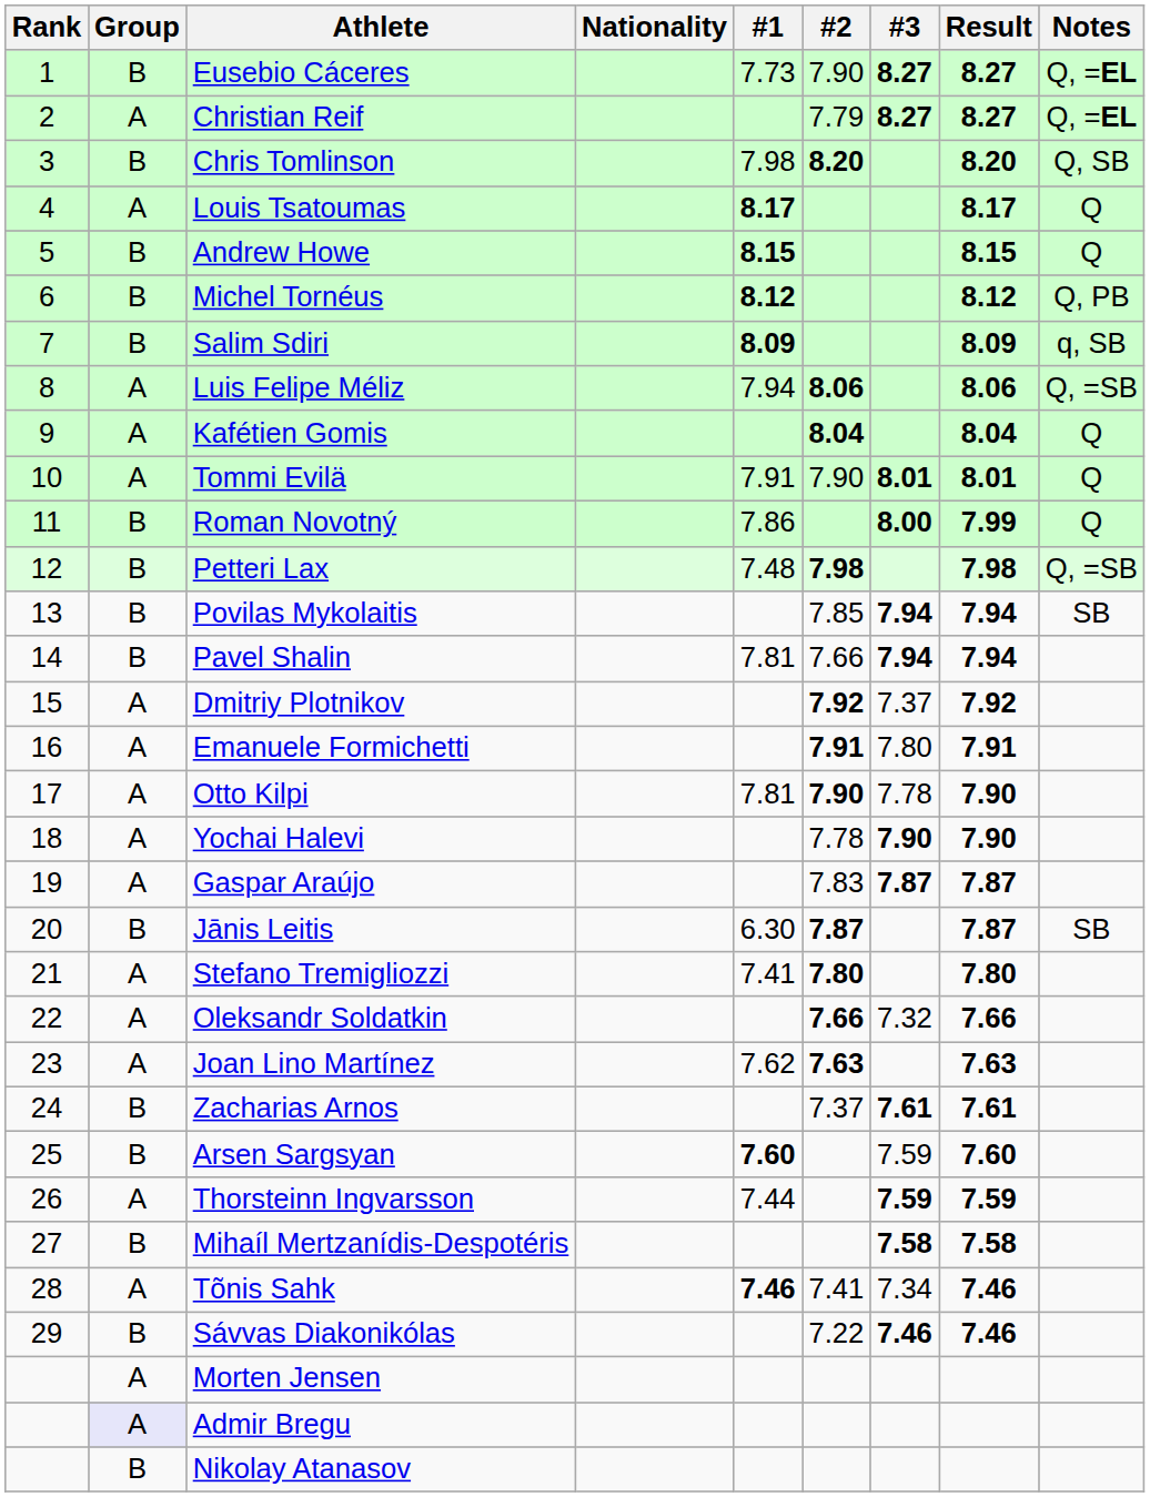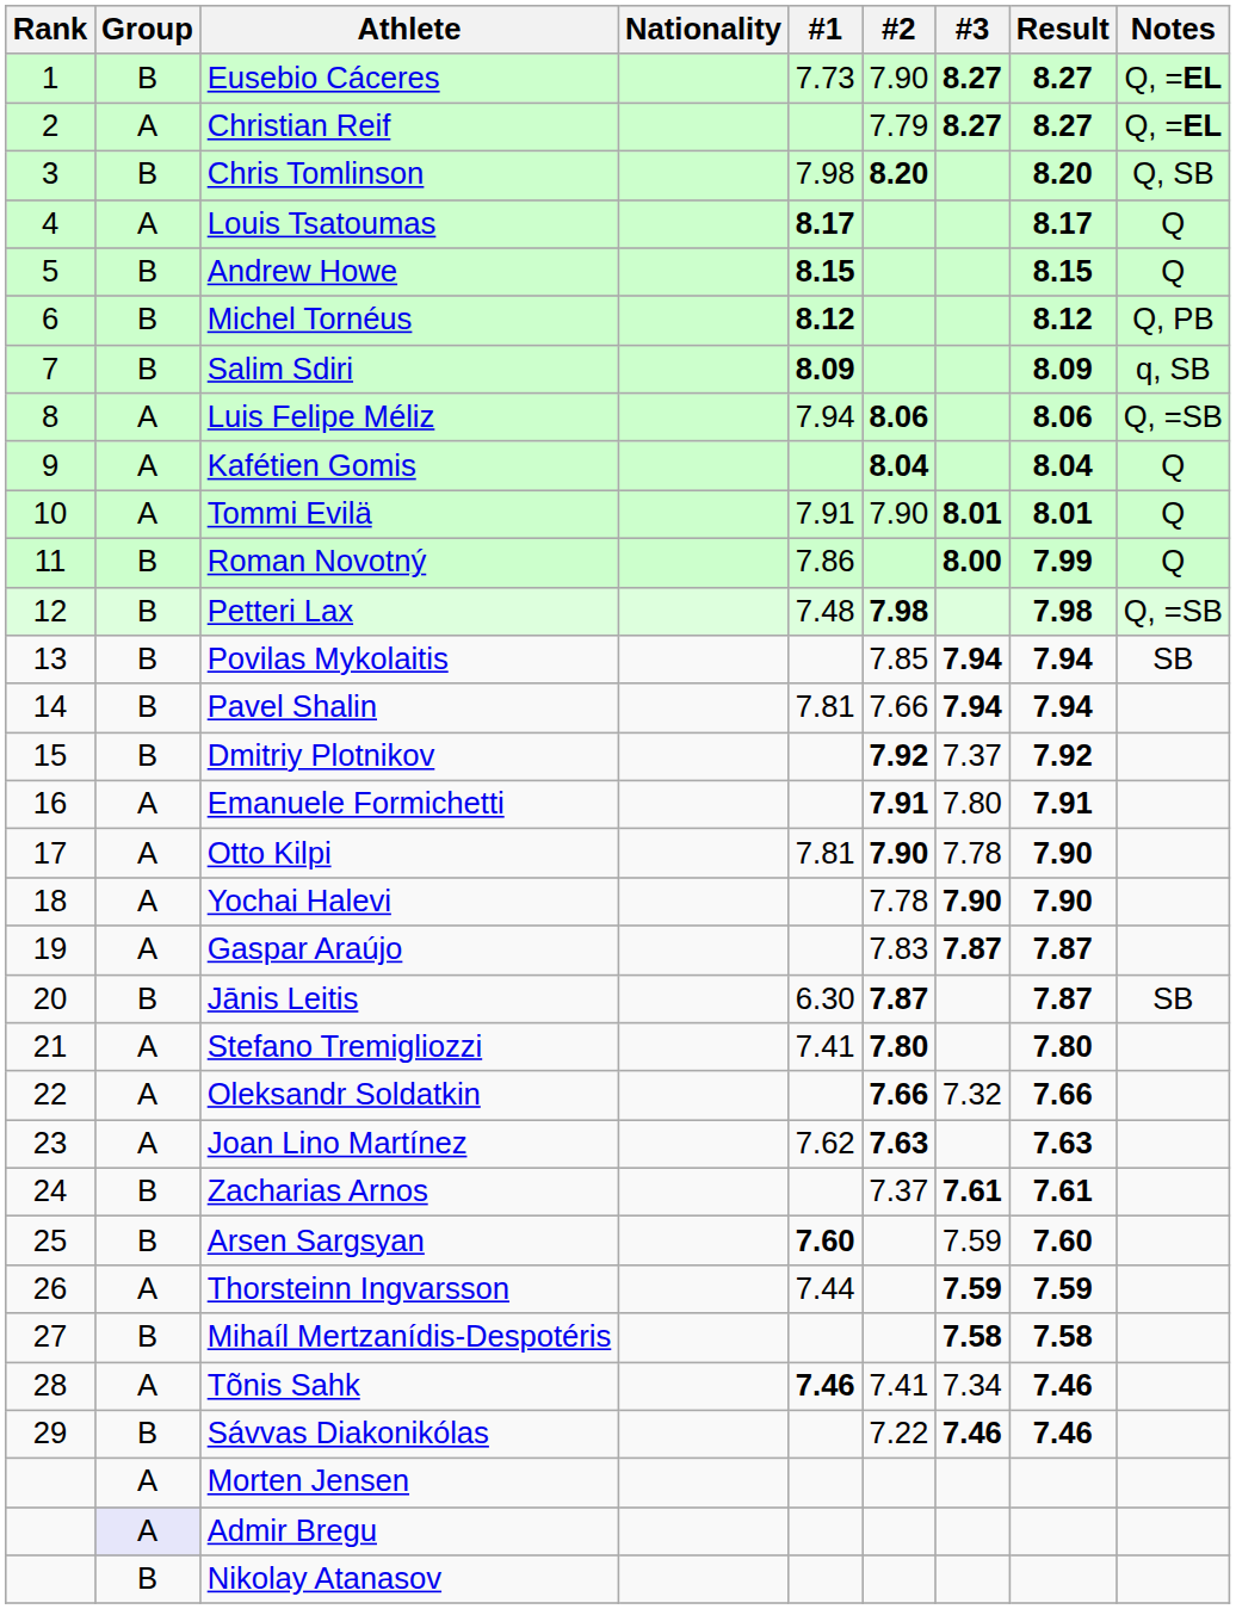Dmitriy Plotnikov | Group: A -> B
